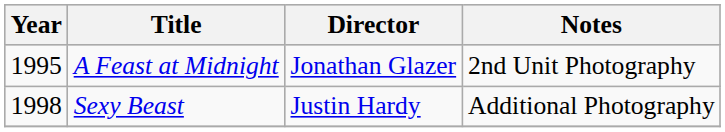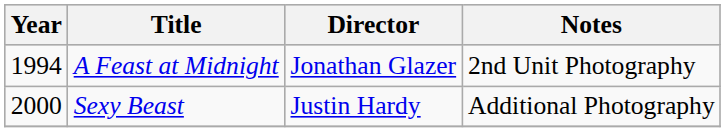A Feast at Midnight | Year: 1995 -> 1994
Sexy Beast | Year: 1998 -> 2000
